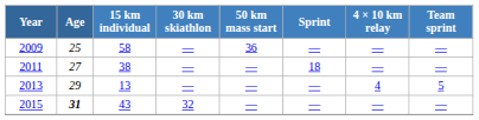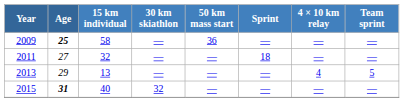2009 | Age: normal -> bold
2011 | 15 km individual: 38 -> 32
2015 | 15 km individual: 43 -> 40
